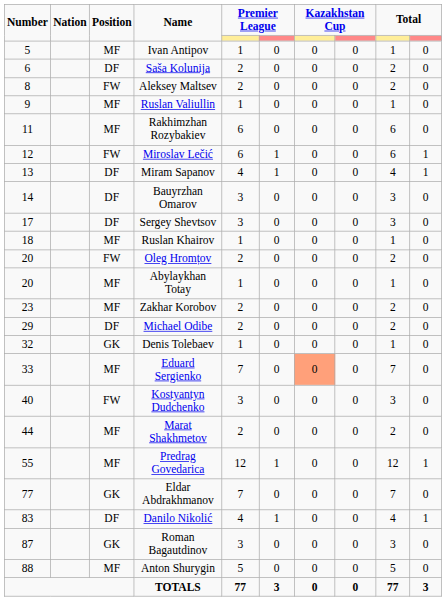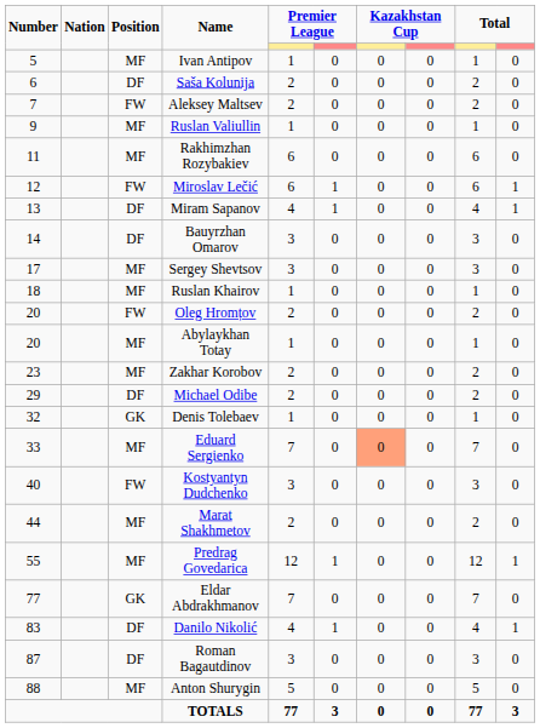Aleksey Maltsev | Number: 8 -> 7
Sergey Shevtsov | Position: DF -> MF
Roman Bagautdinov | Position: GK -> DF
